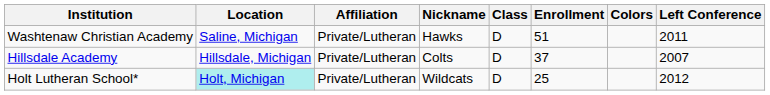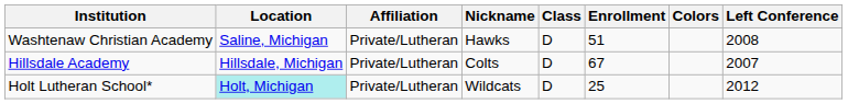Washtenaw Christian Academy | Left Conference: 2011 -> 2008
Hillsdale Academy | Enrollment: 37 -> 67
